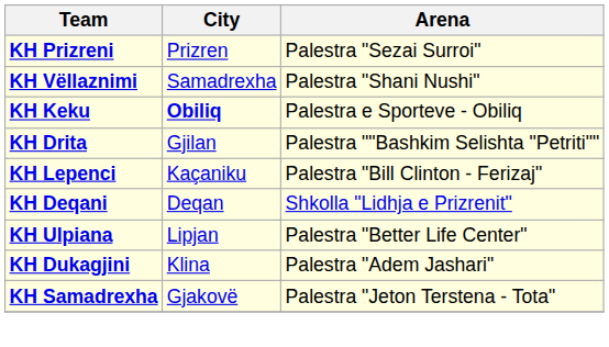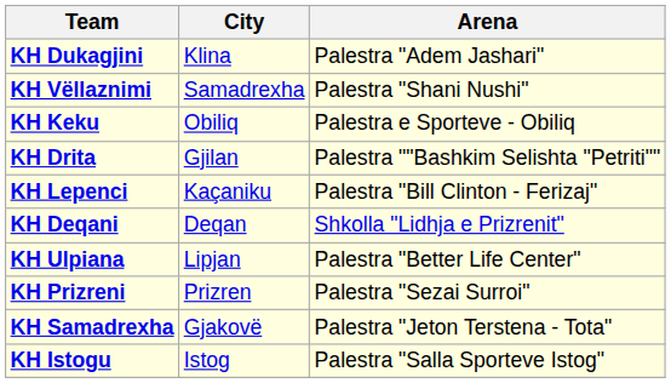rows swapped: KH Dukagjini <-> KH Prizreni
KH Keku | City: bold -> normal
+ row: KH Istogu | Istog | Palestra "Salla Sporteve Istog"
